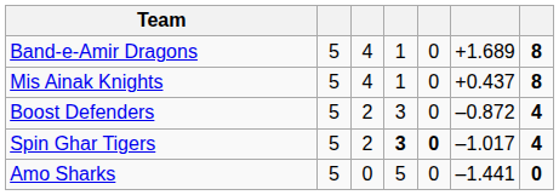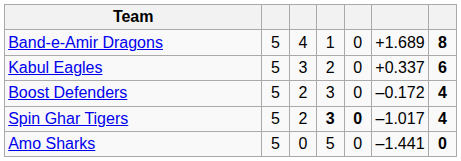- row: Mis Ainak Knights | 5 | 4 | 1 | 0 | +0.437 | 8
+ row: Kabul Eagles | 5 | 3 | 2 | 0 | +0.337 | 6
Boost Defenders | column 6: –0.872 -> –0.172
